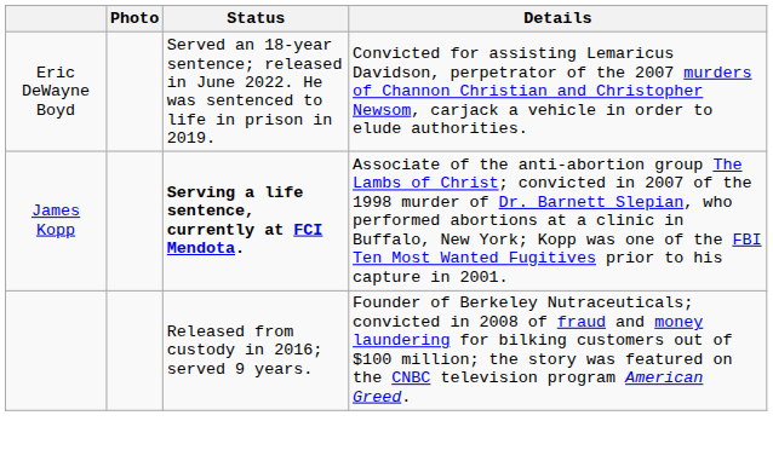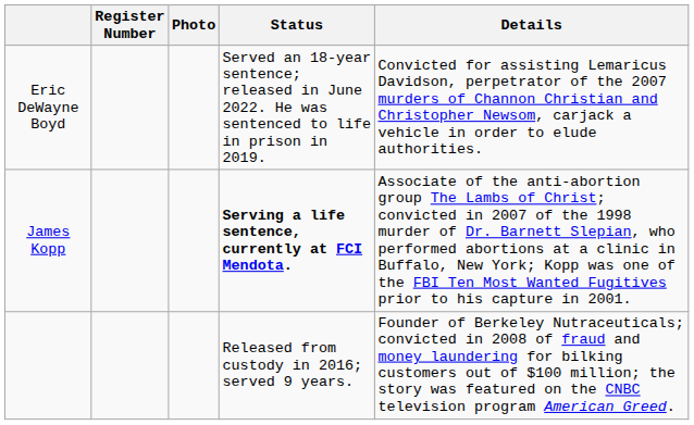+ column: Register Number
